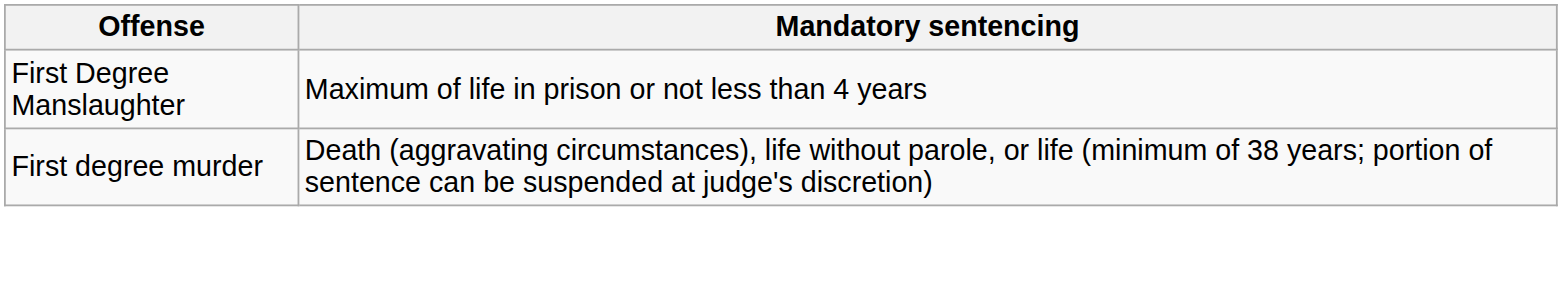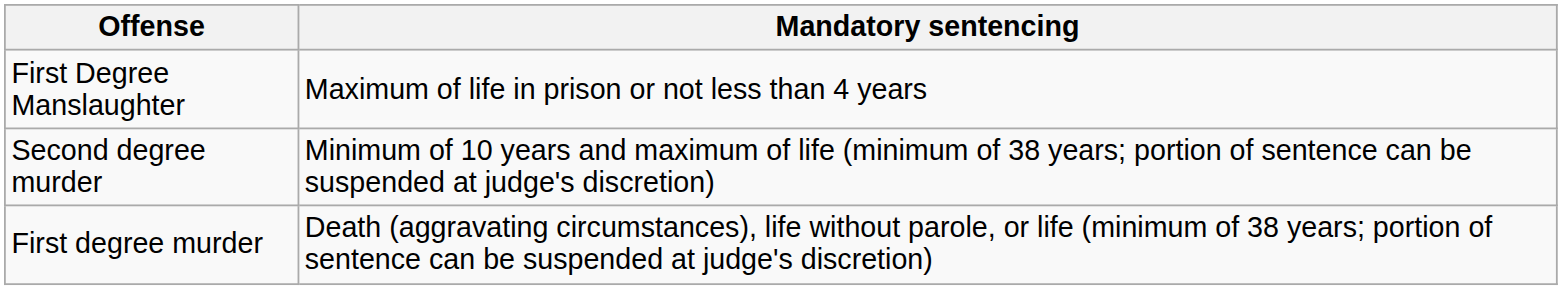+ row: Second degree murder | Minimum of 10 years and maximum of life (minimum of 38 years; portion of sentence can be suspended at judge's discretion)
